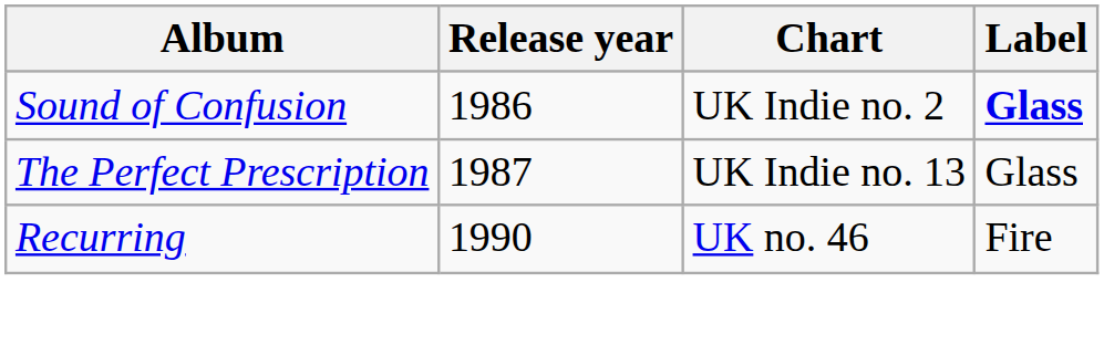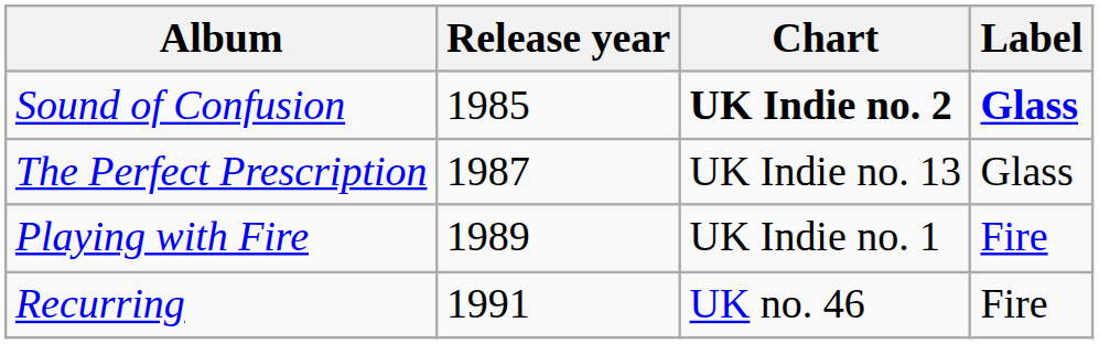Sound of Confusion | Release year: 1986 -> 1985
Sound of Confusion | Chart: normal -> bold
+ row: Playing with Fire | 1989 | UK Indie no. 1 | Fire
Recurring | Release year: 1990 -> 1991
